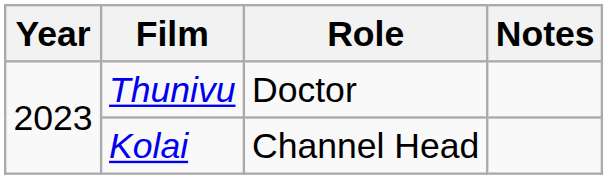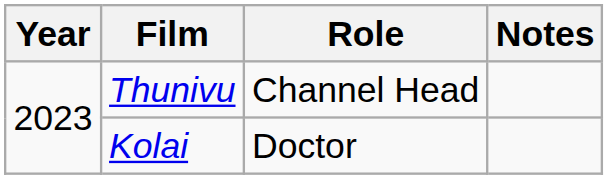Thunivu | Role: Doctor -> Channel Head
Kolai | Role: Channel Head -> Doctor
